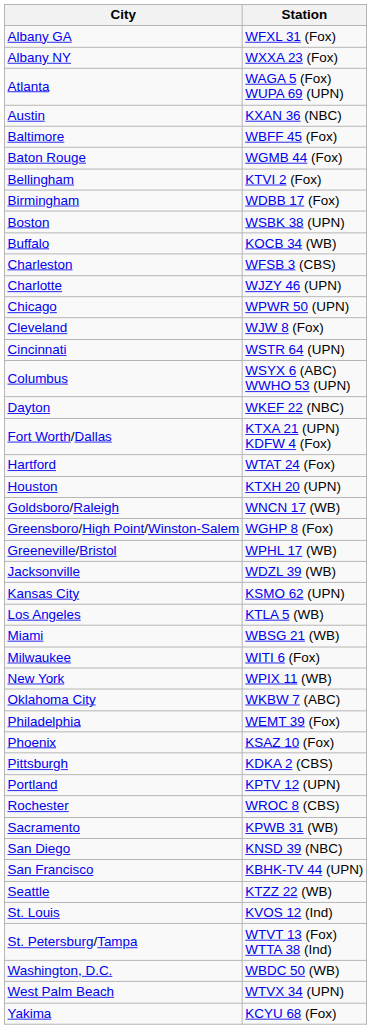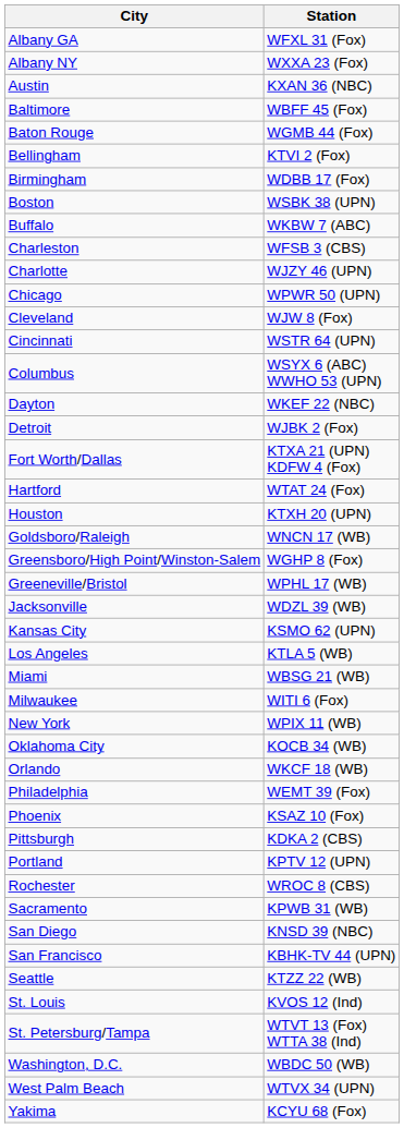- row: Atlanta | WAGA 5 (Fox) WUPA 69 (UPN)
Buffalo | Station: KOCB 34 (WB) -> WKBW 7 (ABC)
+ row: Detroit | WJBK 2 (Fox)
Oklahoma City | Station: WKBW 7 (ABC) -> KOCB 34 (WB)
+ row: Orlando | WKCF 18 (WB)
